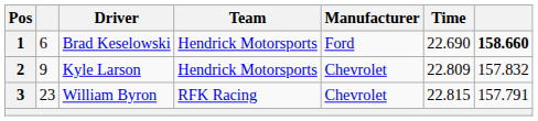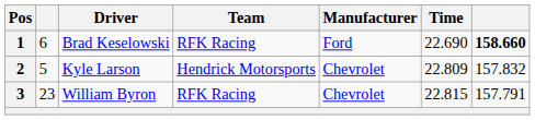1 | Team: Hendrick Motorsports -> RFK Racing
2 | column 2: 9 -> 5
